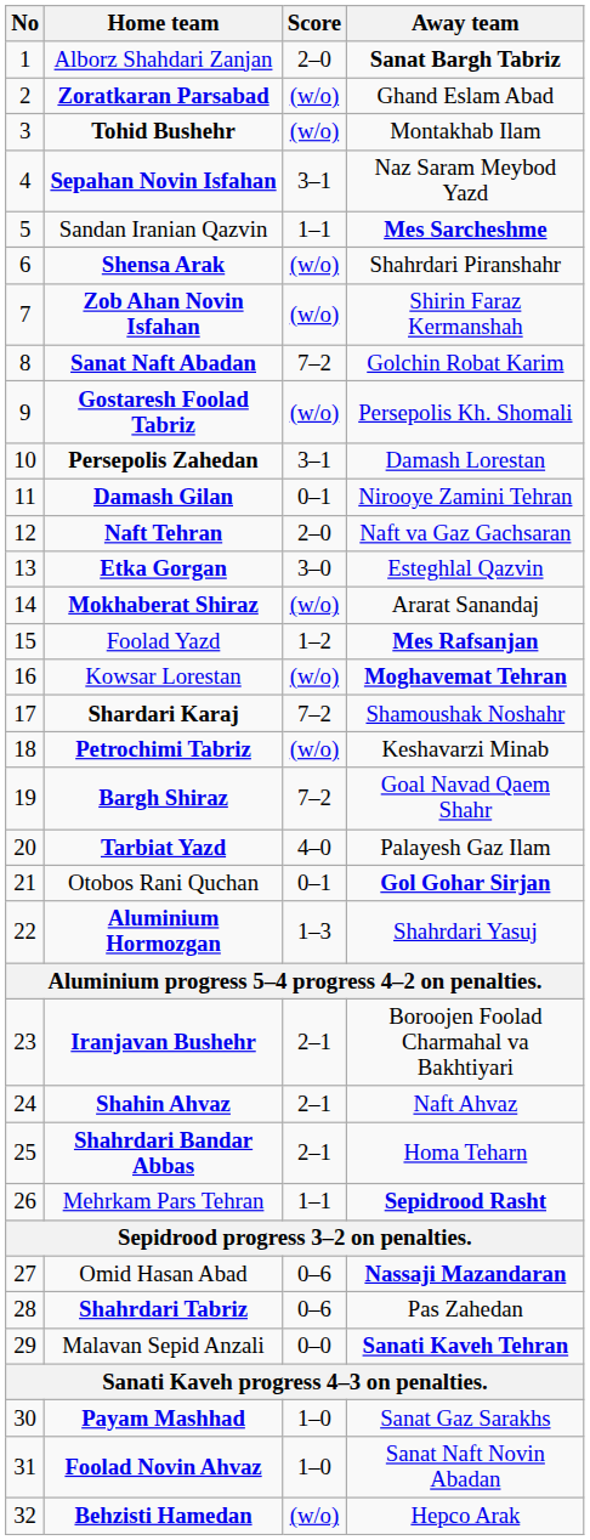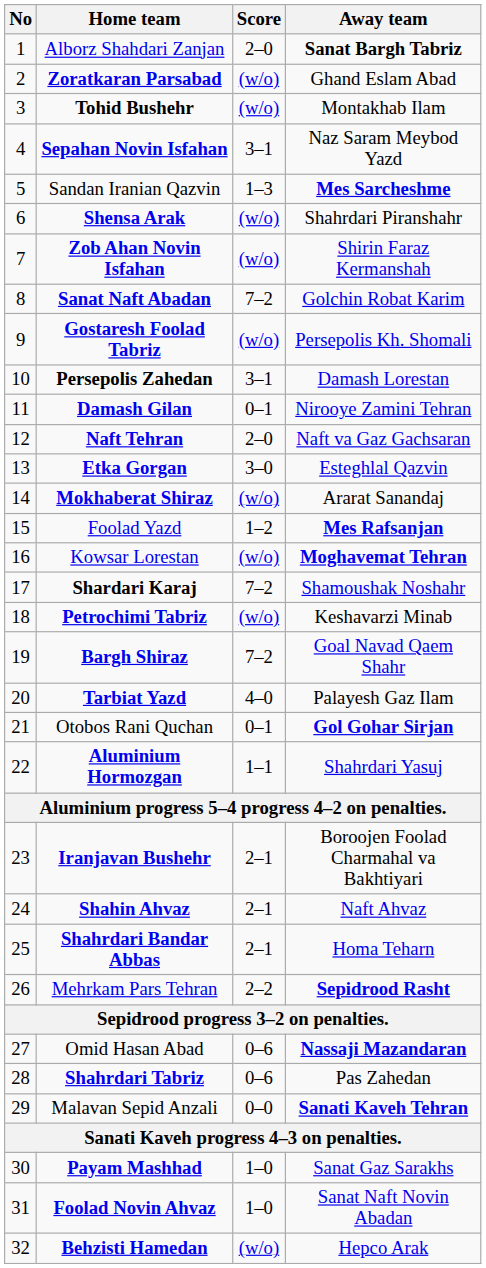Sandan Iranian Qazvin | Score: 1–1 -> 1–3
Aluminium Hormozgan | Score: 1–3 -> 1–1
Mehrkam Pars Tehran | Score: 1–1 -> 2–2
